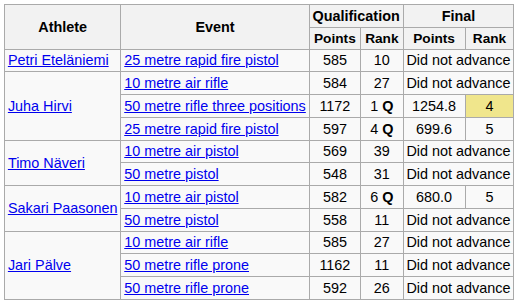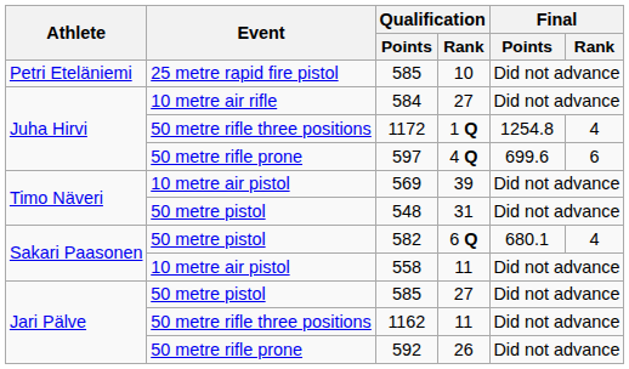1172 | Final / Rank: khaki background -> no background
597 | Event: 25 metre rapid fire pistol -> 50 metre rifle prone
597 | Final / Rank: 5 -> 6
582 | Event: 10 metre air pistol -> 50 metre pistol
582 | Final / Points: 680.0 -> 680.1
582 | Final / Rank: 5 -> 4
558 | Event: 50 metre pistol -> 10 metre air pistol
585 / 27 | Event: 10 metre air rifle -> 50 metre pistol
1162 | Event: 50 metre rifle prone -> 50 metre rifle three positions
